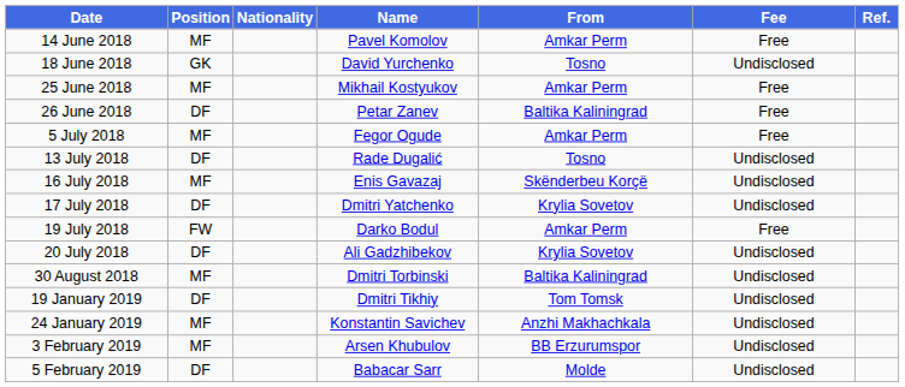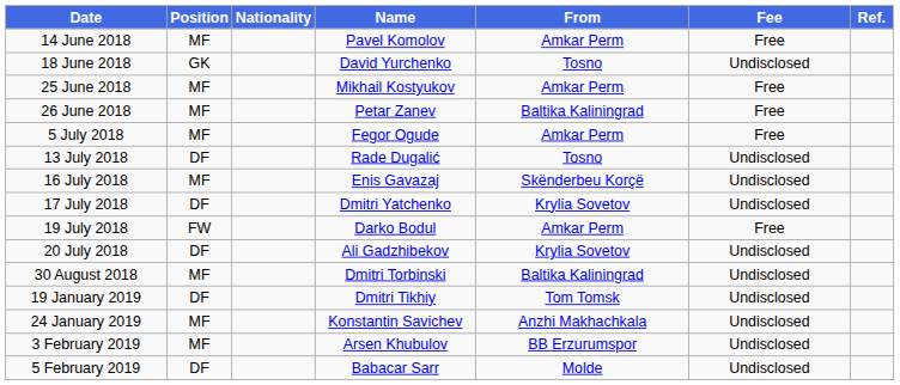26 June 2018 | Position: DF -> MF
